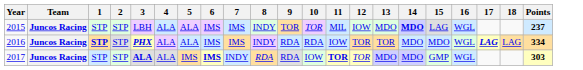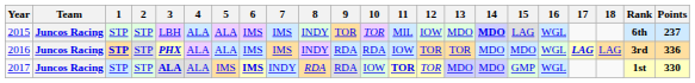+ column: Rank | 6th | 3rd | 1st
2016 | Points: 334 -> 336
2017 | Points: 303 -> 330
